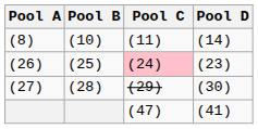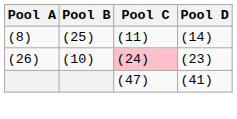(8) | Pool B: (10) -> (25)
(26) | Pool B: (25) -> (10)
- row: (27) | (28) | (29) | (30)
